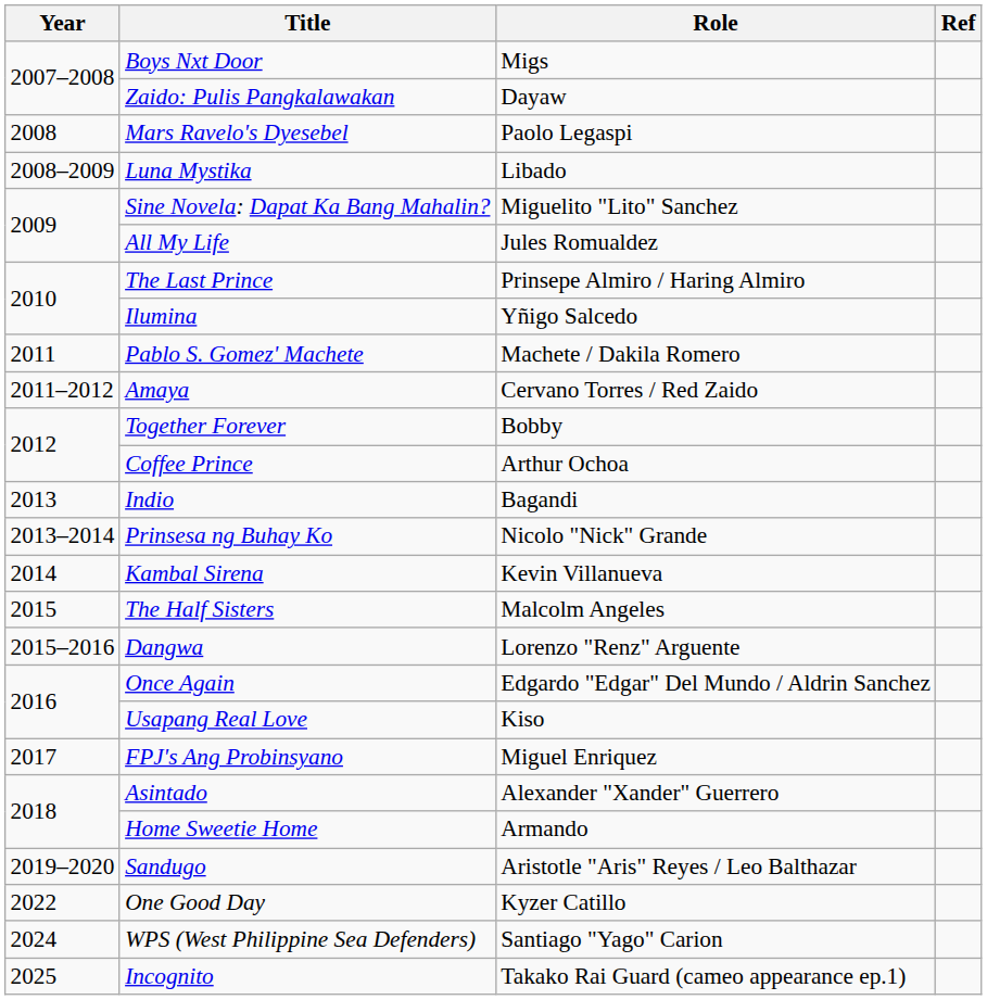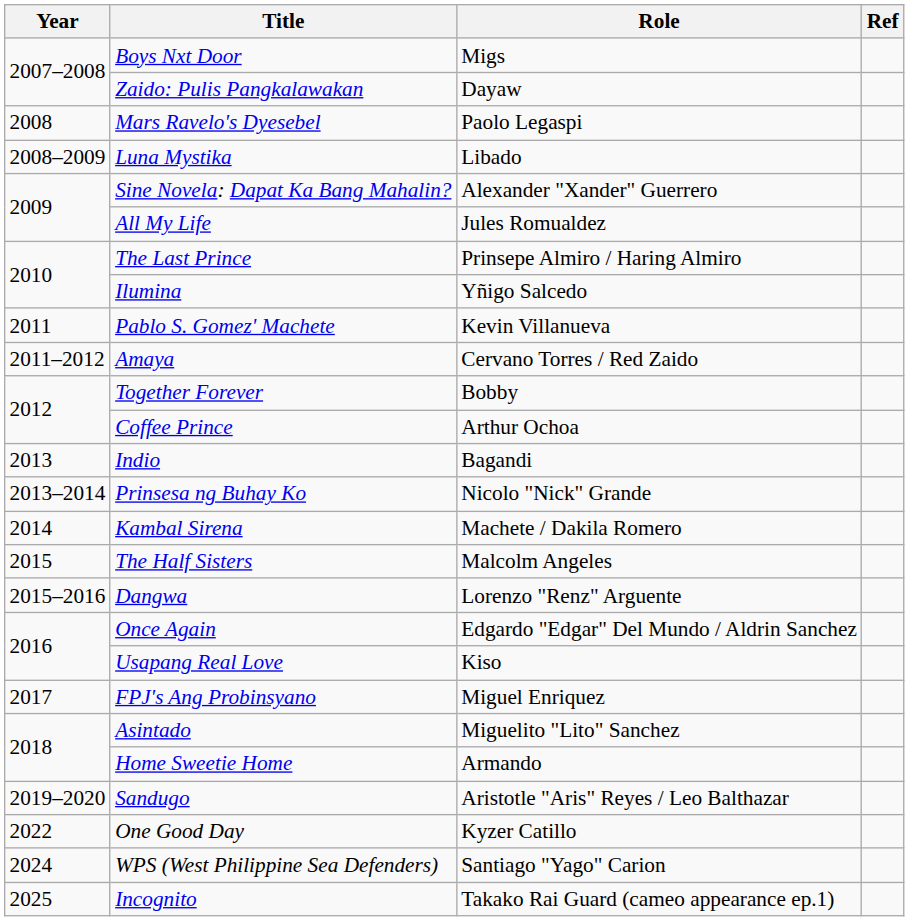Sine Novela: Dapat Ka Bang Mahalin? | Role: Miguelito "Lito" Sanchez -> Alexander "Xander" Guerrero
Pablo S. Gomez' Machete | Role: Machete / Dakila Romero -> Kevin Villanueva
Kambal Sirena | Role: Kevin Villanueva -> Machete / Dakila Romero
Asintado | Role: Alexander "Xander" Guerrero -> Miguelito "Lito" Sanchez
